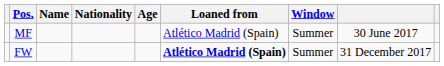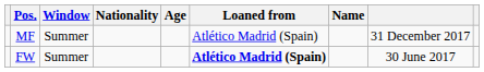columns swapped: Name <-> Window
MF | column 8: 30 June 2017 -> 31 December 2017
FW | column 8: 31 December 2017 -> 30 June 2017
